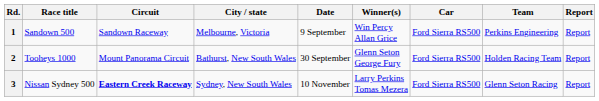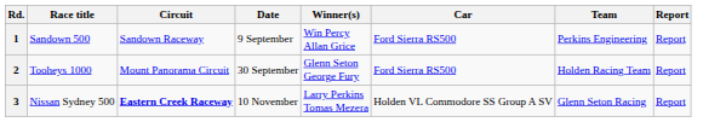- column: City / state | Melbourne, Victoria | Bathurst, New South Wales | Sydney, New South Wales
3 | Car: Ford Sierra RS500 -> Holden VL Commodore SS Group A SV
